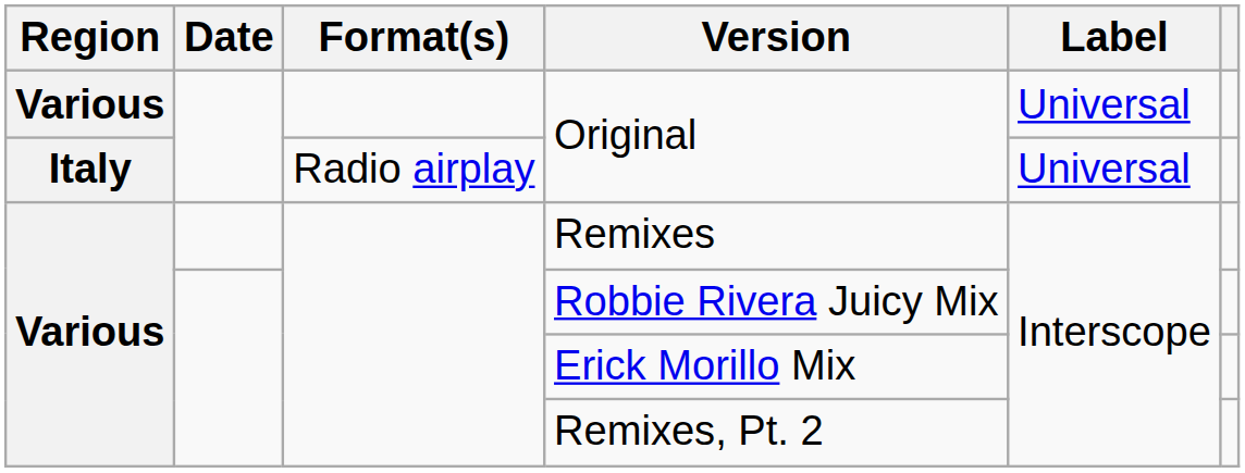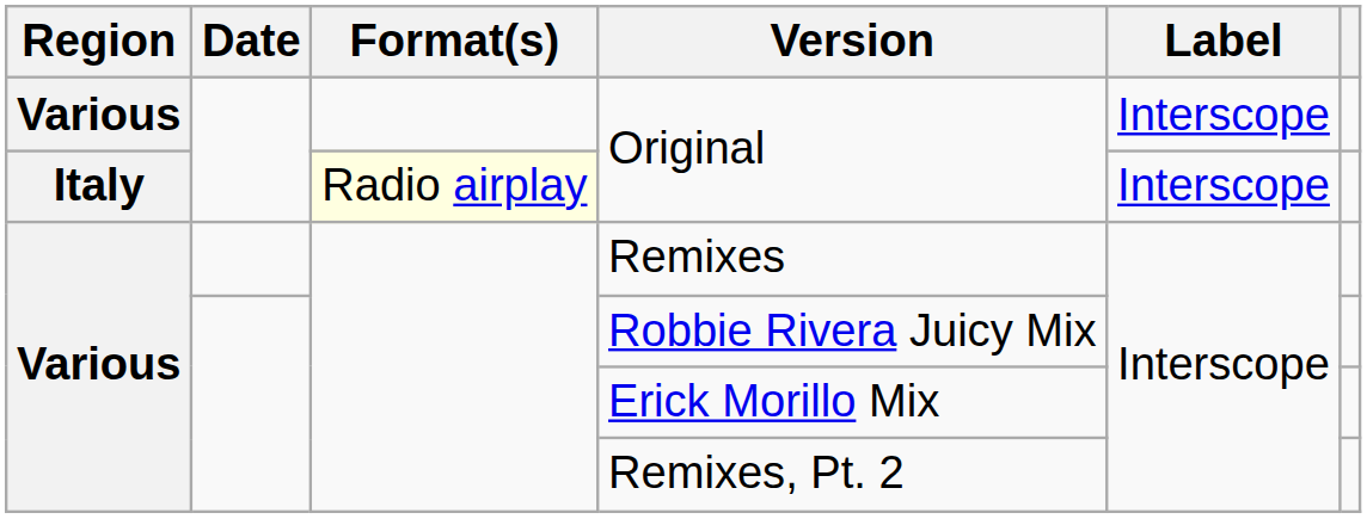Various / Original | Label: Universal -> Interscope
Italy / Original | Format(s): no background -> lightyellow background
Italy / Original | Label: Universal -> Interscope
